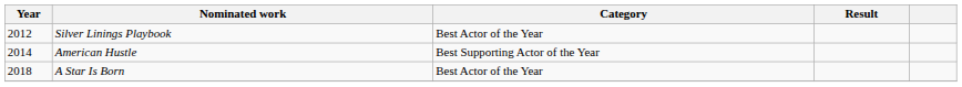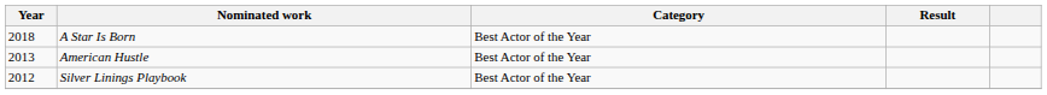rows swapped: Silver Linings Playbook <-> A Star Is Born
American Hustle | Year: 2014 -> 2013
American Hustle | Category: Best Supporting Actor of the Year -> Best Actor of the Year
